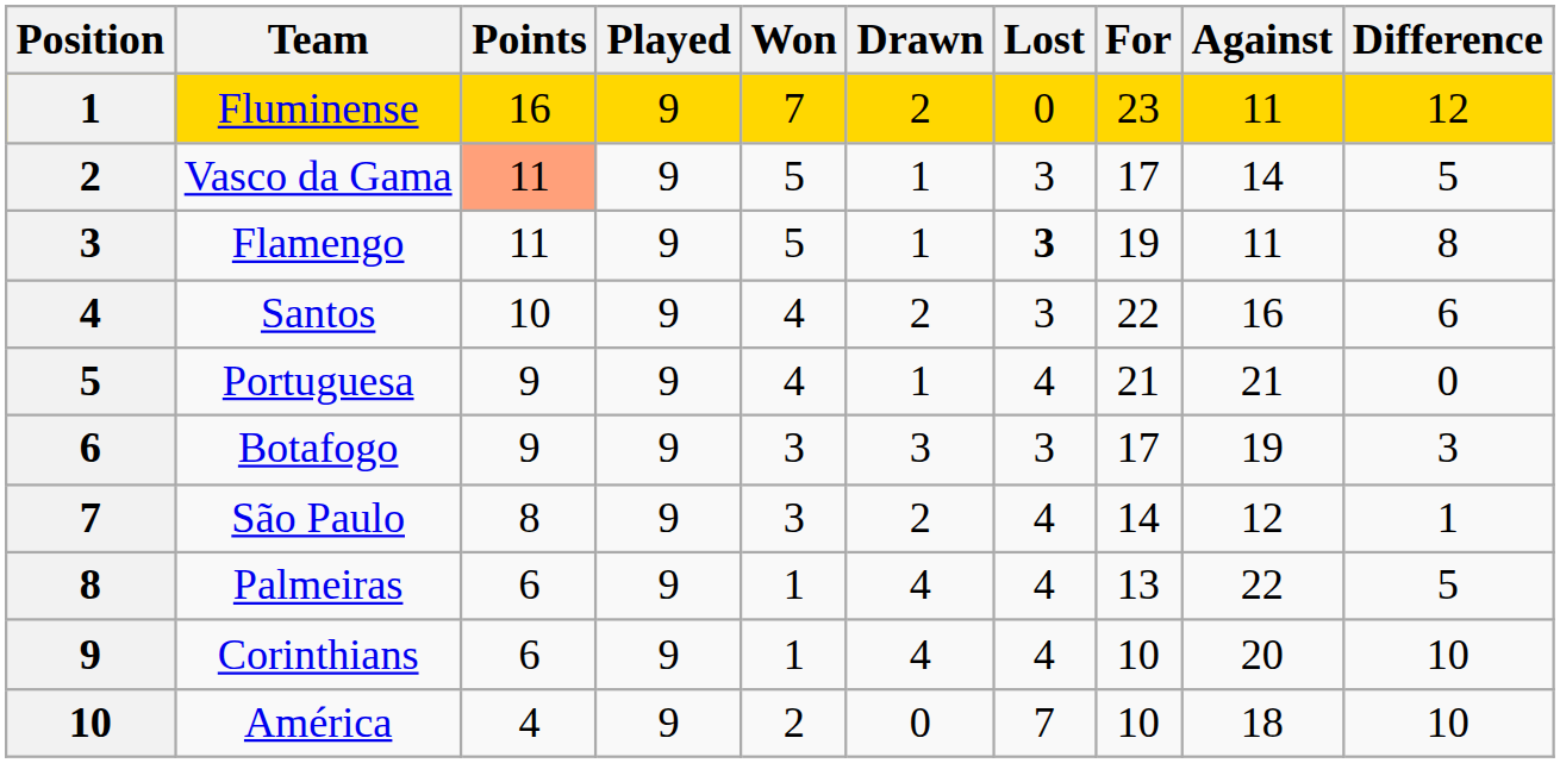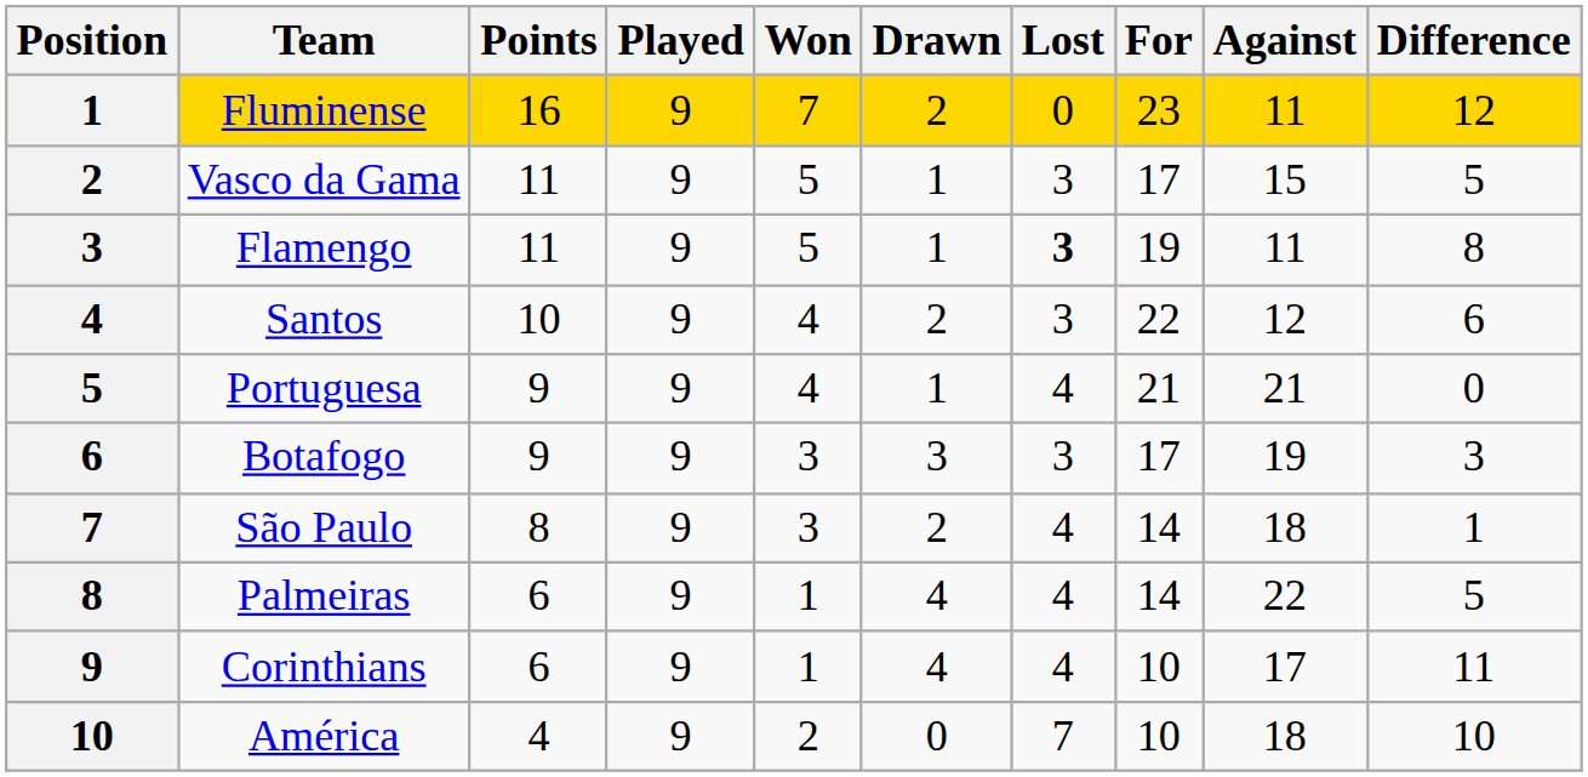Vasco da Gama | Points: lightsalmon background -> no background
Vasco da Gama | Against: 14 -> 15
Santos | Against: 16 -> 12
São Paulo | Against: 12 -> 18
Palmeiras | For: 13 -> 14
Corinthians | Against: 20 -> 17
Corinthians | Difference: 10 -> 11
